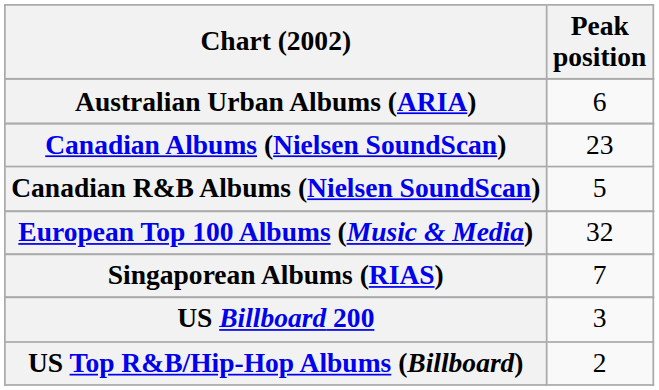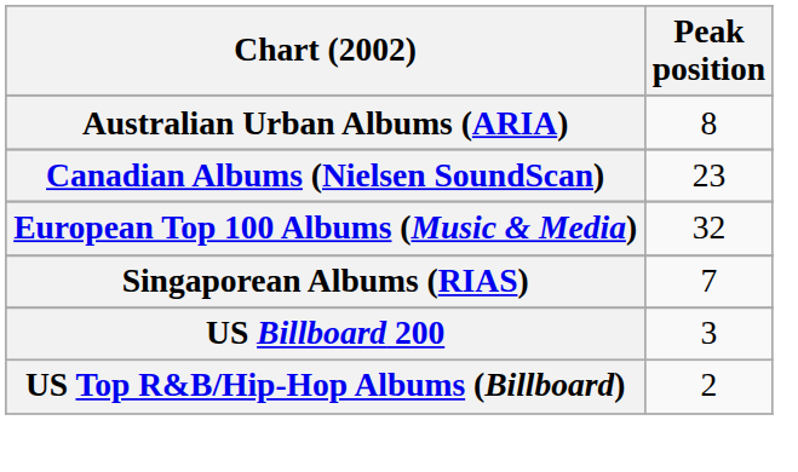Australian Urban Albums (ARIA) | Peak position: 6 -> 8
- row: Canadian R&B Albums (Nielsen SoundScan) | 5
